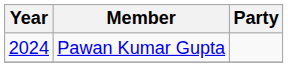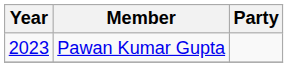Pawan Kumar Gupta | Year: 2024 -> 2023
